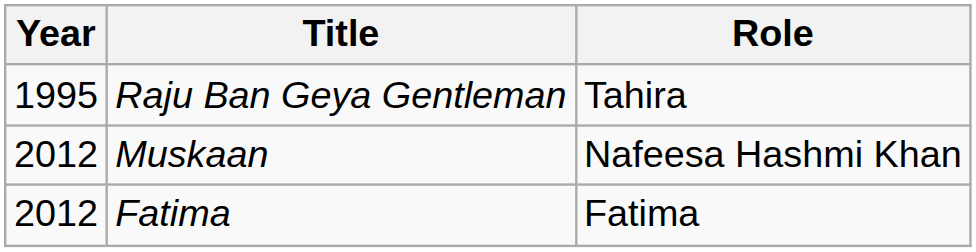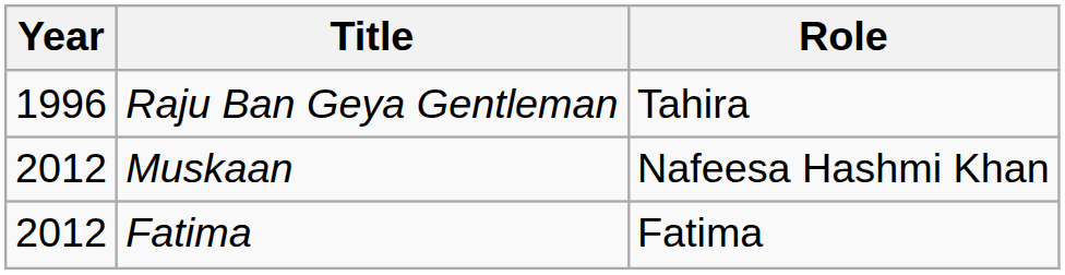Raju Ban Geya Gentleman | Year: 1995 -> 1996
